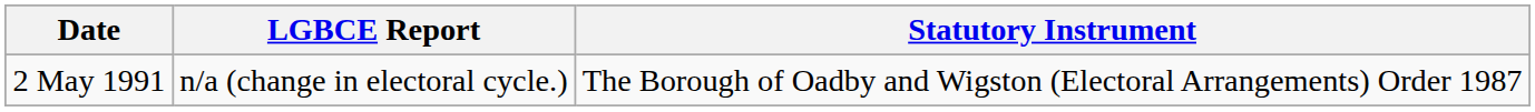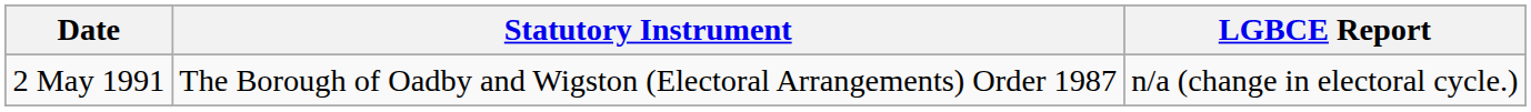columns swapped: Statutory Instrument <-> LGBCE Report
